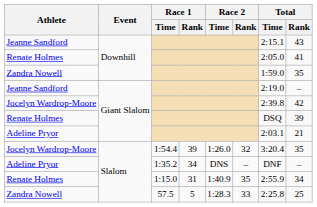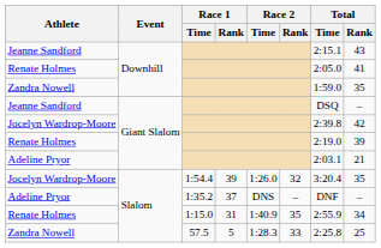Jeanne Sandford / Giant Slalom | Total / Time: 2:19.0 -> DSQ
Renate Holmes / Giant Slalom | Total / Time: DSQ -> 2:19.0
Adeline Pryor / Slalom | Race 1 / Rank: 34 -> 37
